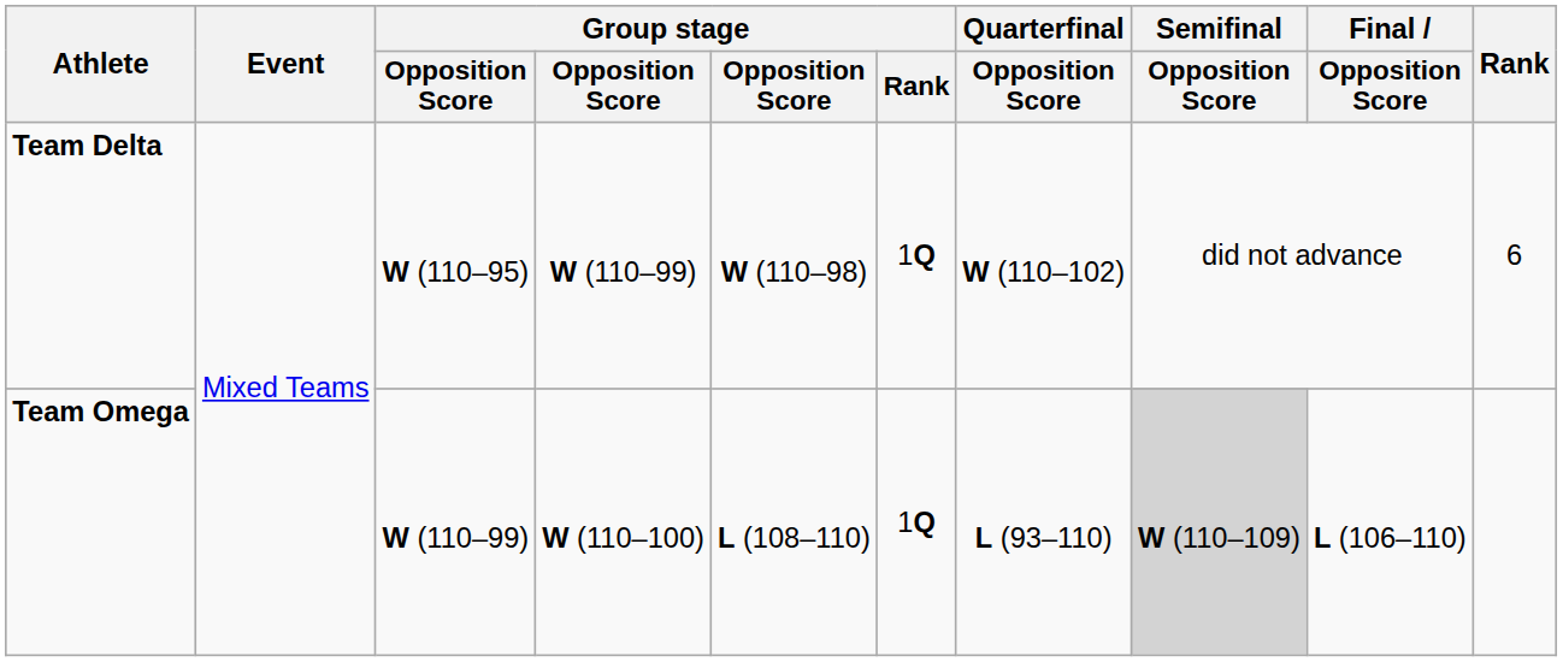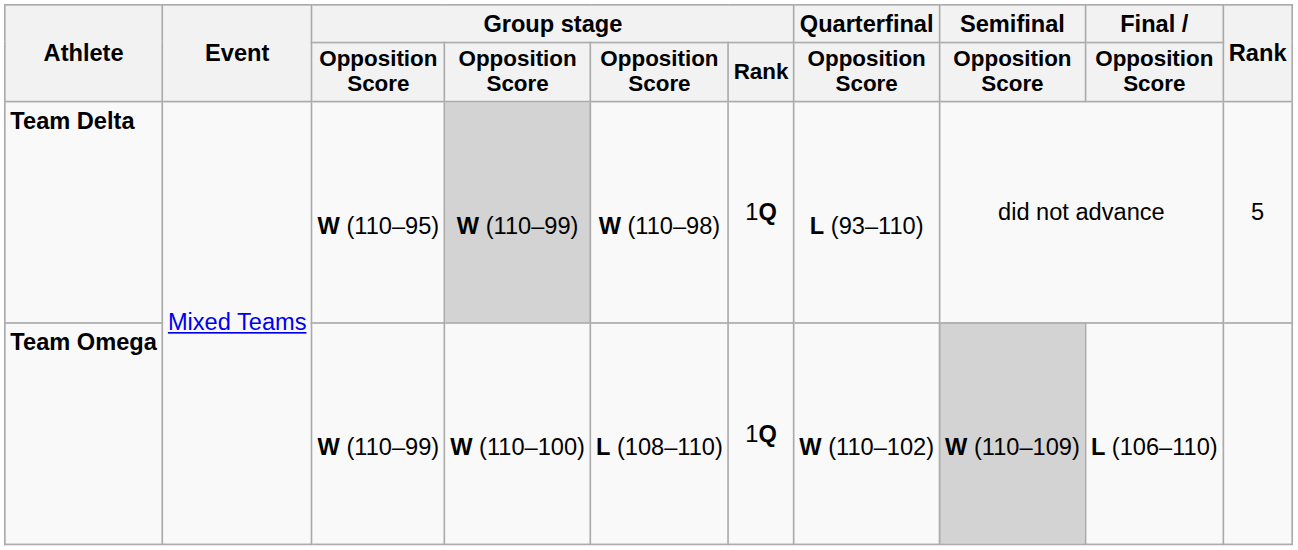Team Delta | column 4: no background -> lightgrey background
Team Delta | Quarterfinal / Opposition Score: W (110–102) -> L (93–110)
Team Delta | Rank: 6 -> 5
Team Omega | Quarterfinal / Opposition Score: L (93–110) -> W (110–102)
